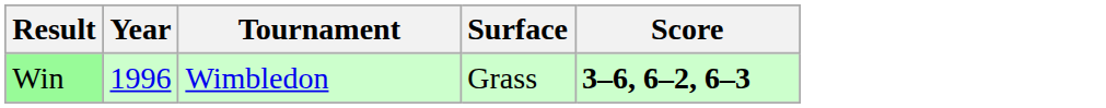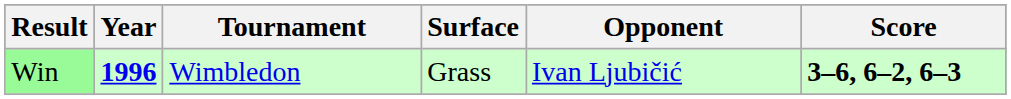+ column: Opponent | Ivan Ljubičić
Win | Year: normal -> bold
